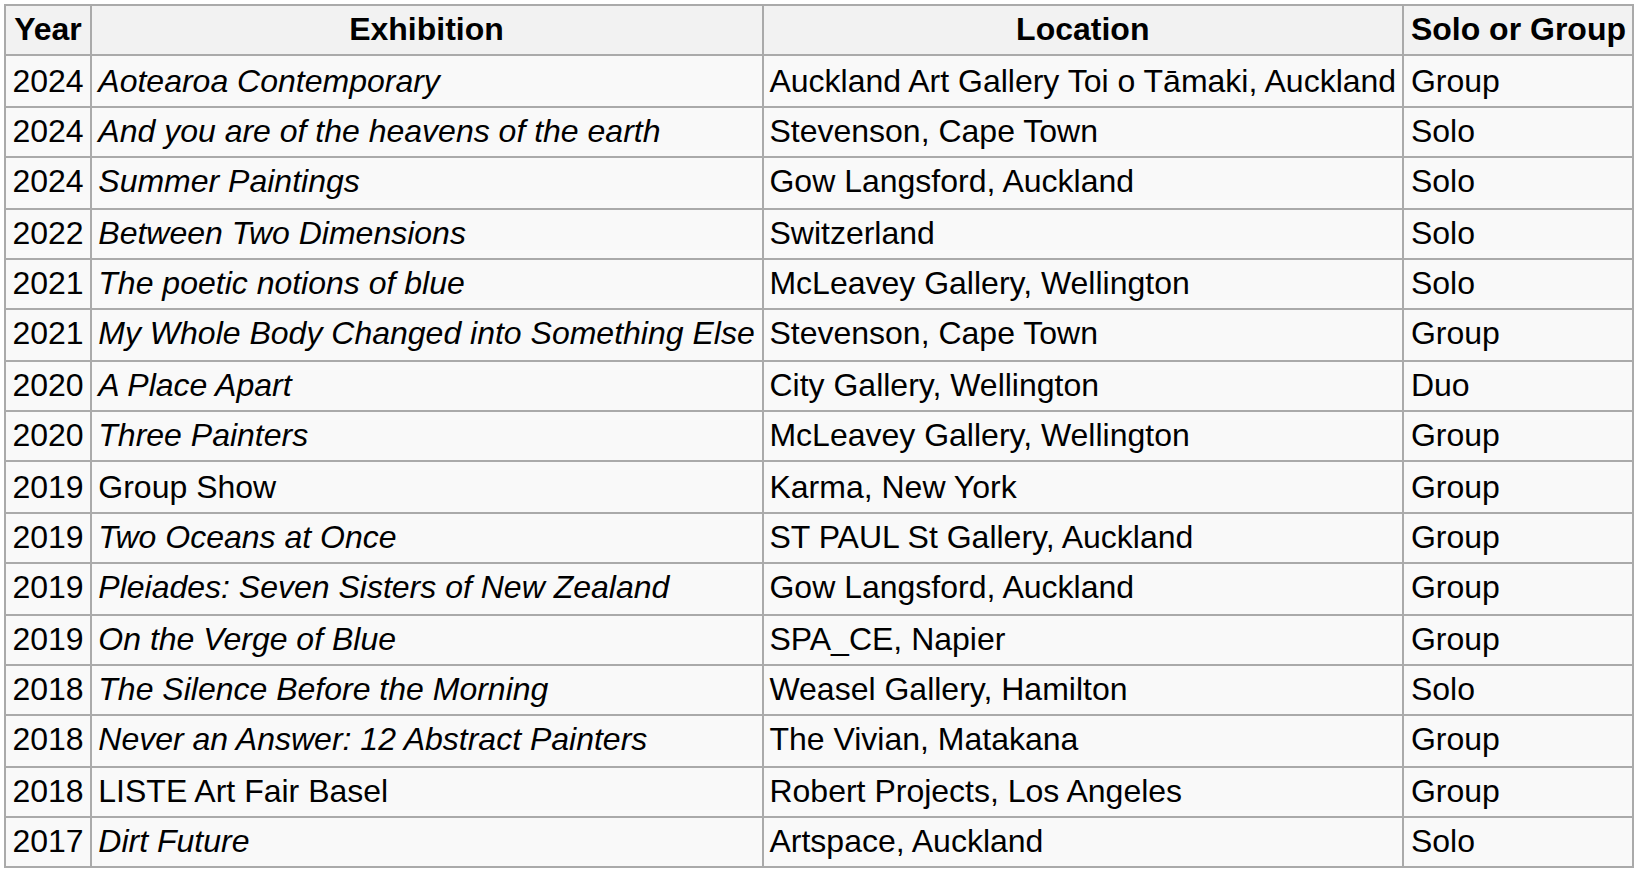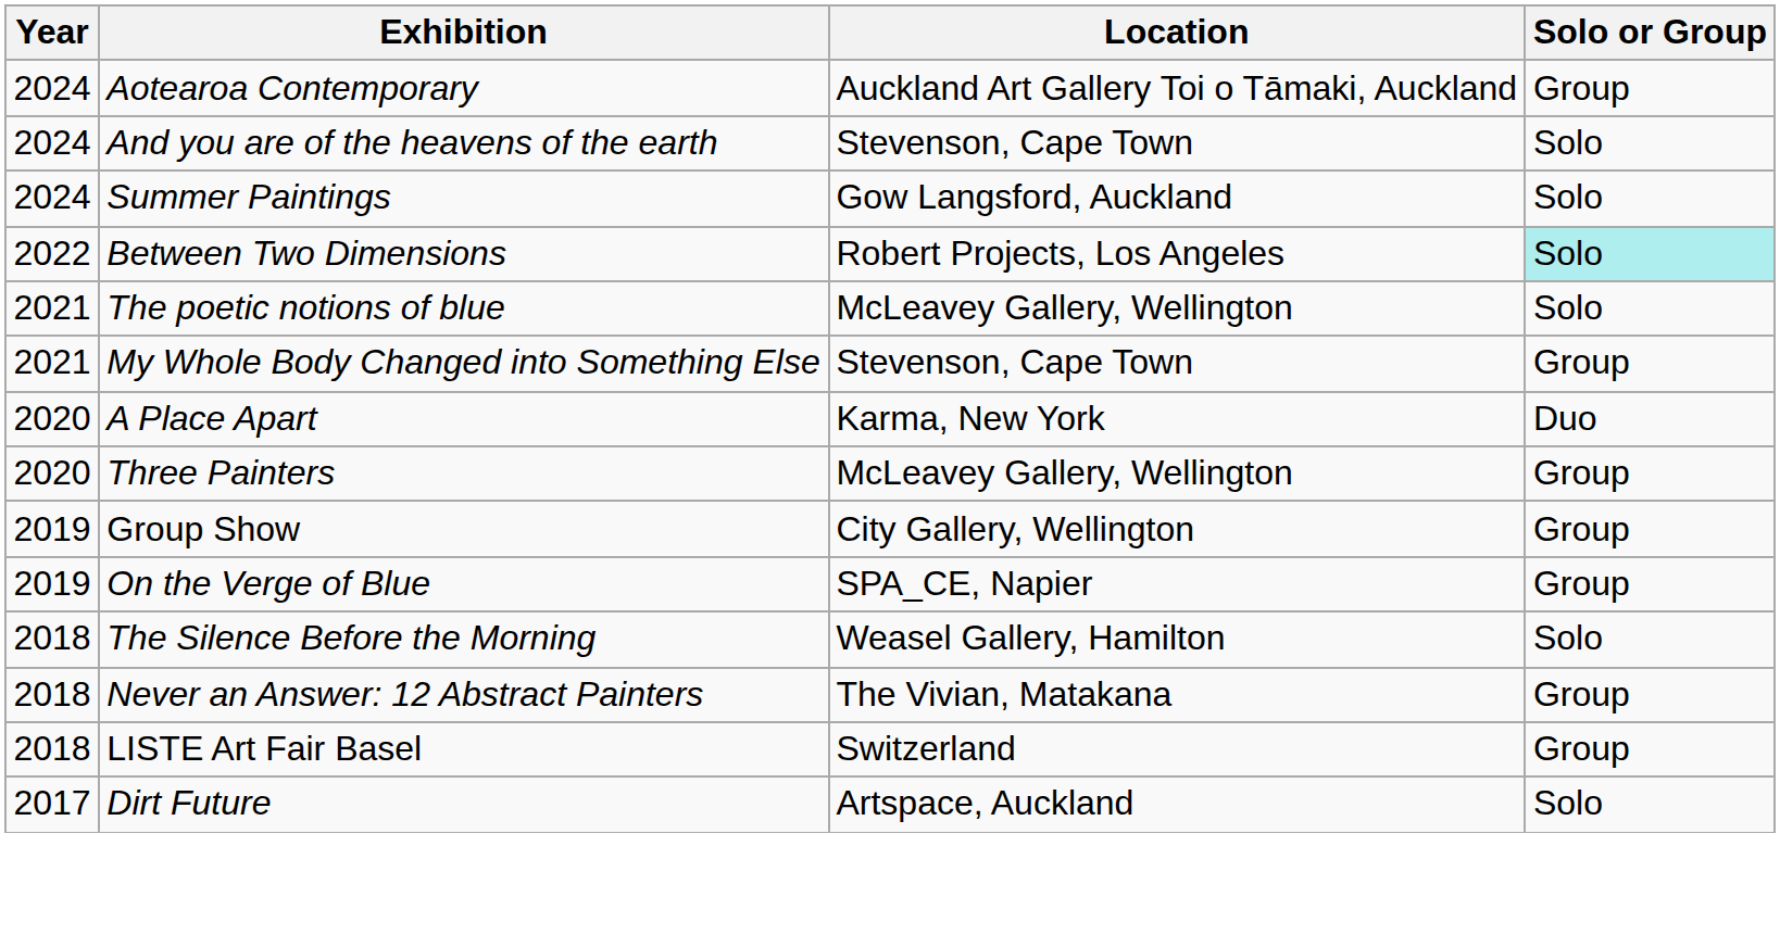Between Two Dimensions | Location: Switzerland -> Robert Projects, Los Angeles
Between Two Dimensions | Solo or Group: no background -> paleturquoise background
A Place Apart | Location: City Gallery, Wellington -> Karma, New York
Group Show | Location: Karma, New York -> City Gallery, Wellington
- row: 2019 | Two Oceans at Once | ST PAUL St Gallery, Auckland | Group
- row: 2019 | Pleiades: Seven Sisters of New Zealand | Gow Langsford, Auckland | Group
LISTE Art Fair Basel | Location: Robert Projects, Los Angeles -> Switzerland
